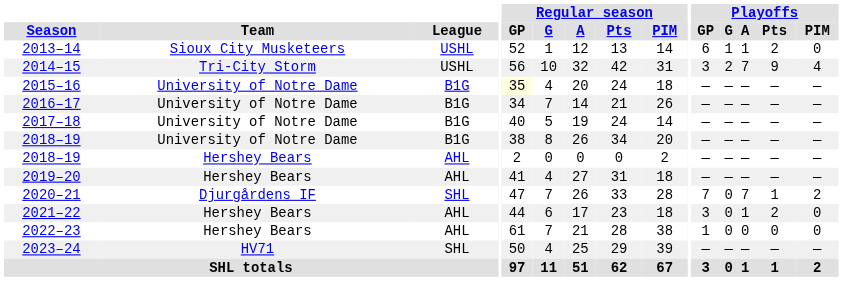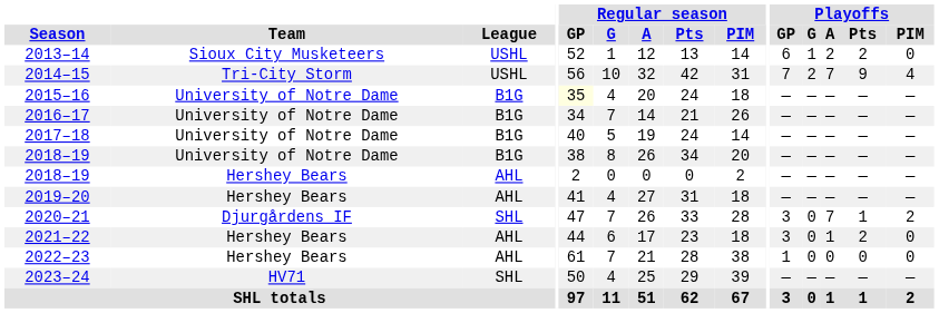2013–14 | Playoffs / A: 1 -> 2
2014–15 | Playoffs / GP: 3 -> 7
2020–21 | Playoffs / GP: 7 -> 3
